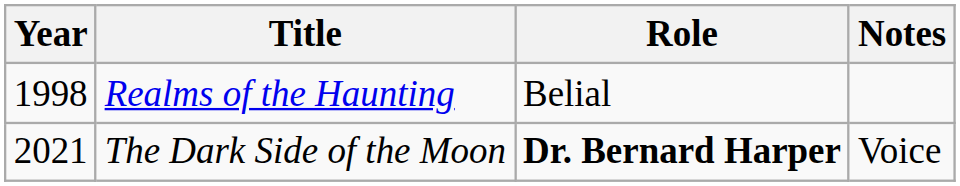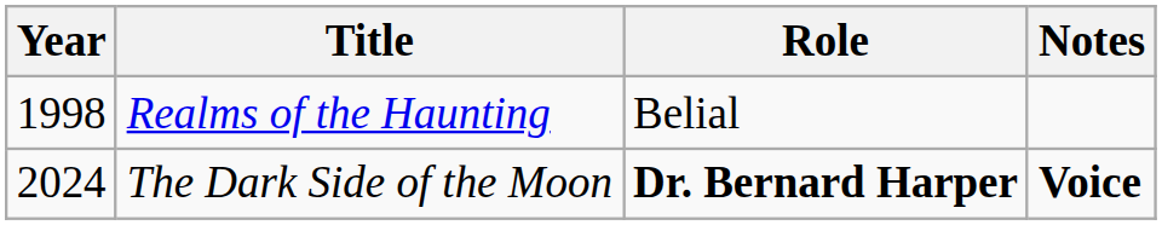The Dark Side of the Moon | Year: 2021 -> 2024
The Dark Side of the Moon | Notes: normal -> bold
